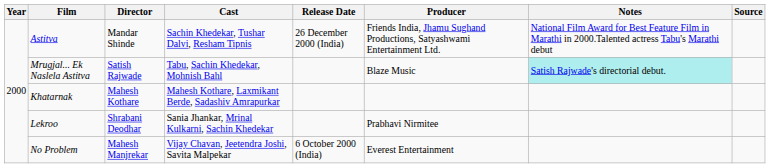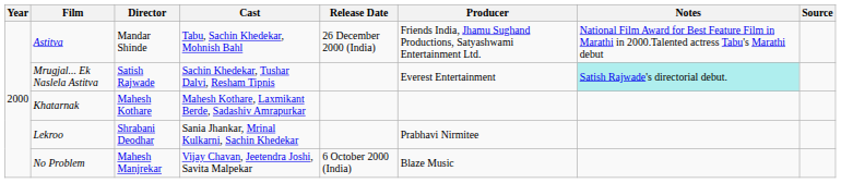Astitva | Cast: Sachin Khedekar, Tushar Dalvi, Resham Tipnis -> Tabu, Sachin Khedekar, Mohnish Bahl
Mrugjal... Ek Naslela Astitva | Cast: Tabu, Sachin Khedekar, Mohnish Bahl -> Sachin Khedekar, Tushar Dalvi, Resham Tipnis
Mrugjal... Ek Naslela Astitva | Producer: Blaze Music -> Everest Entertainment
No Problem | Producer: Everest Entertainment -> Blaze Music
